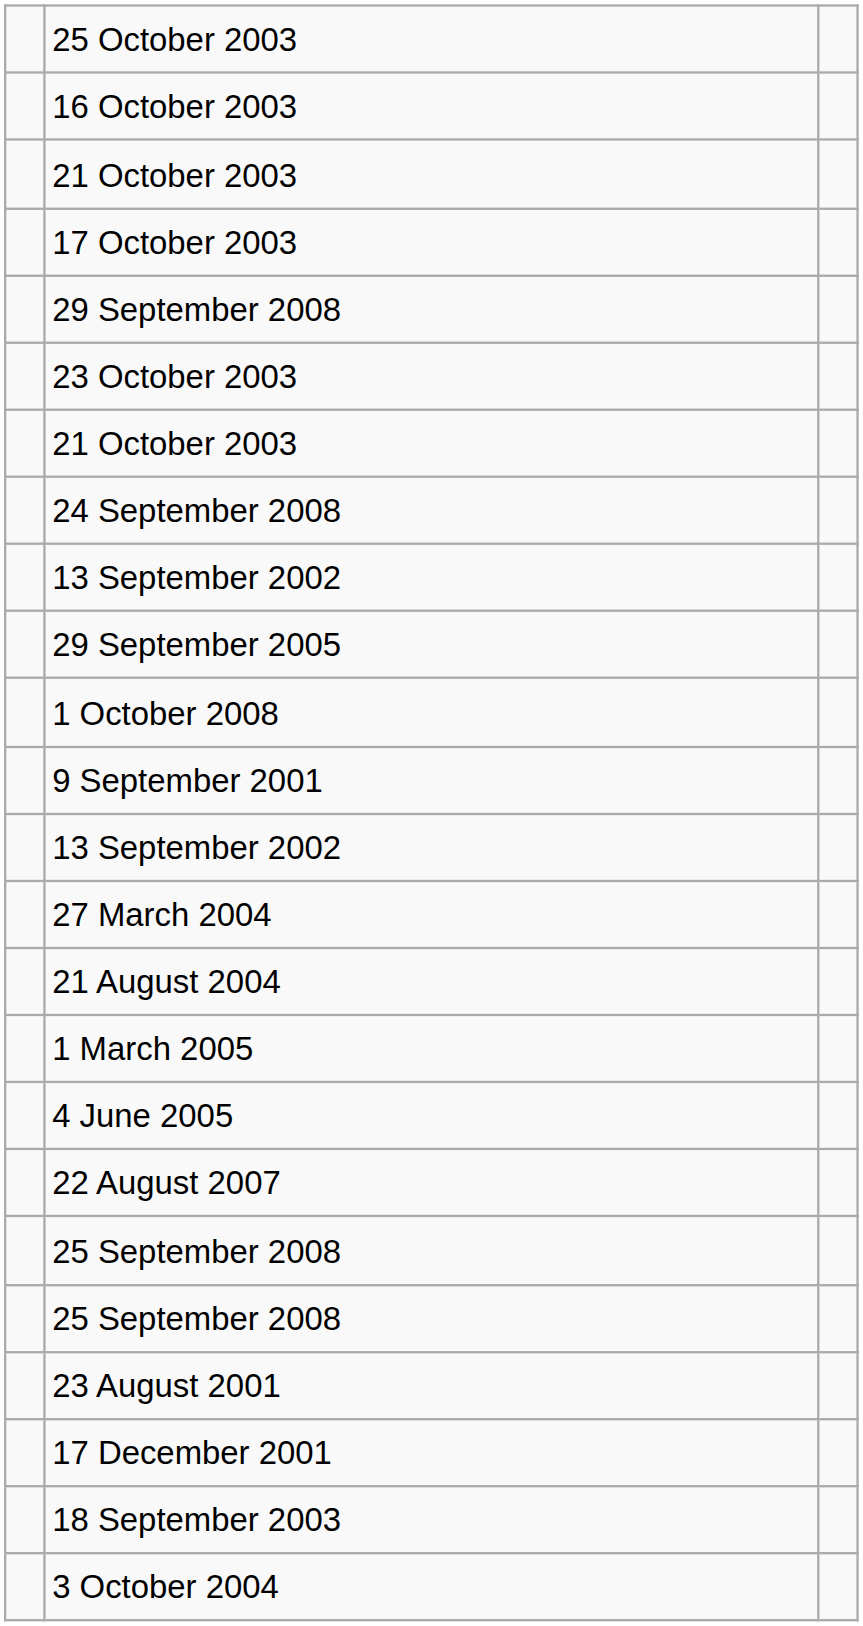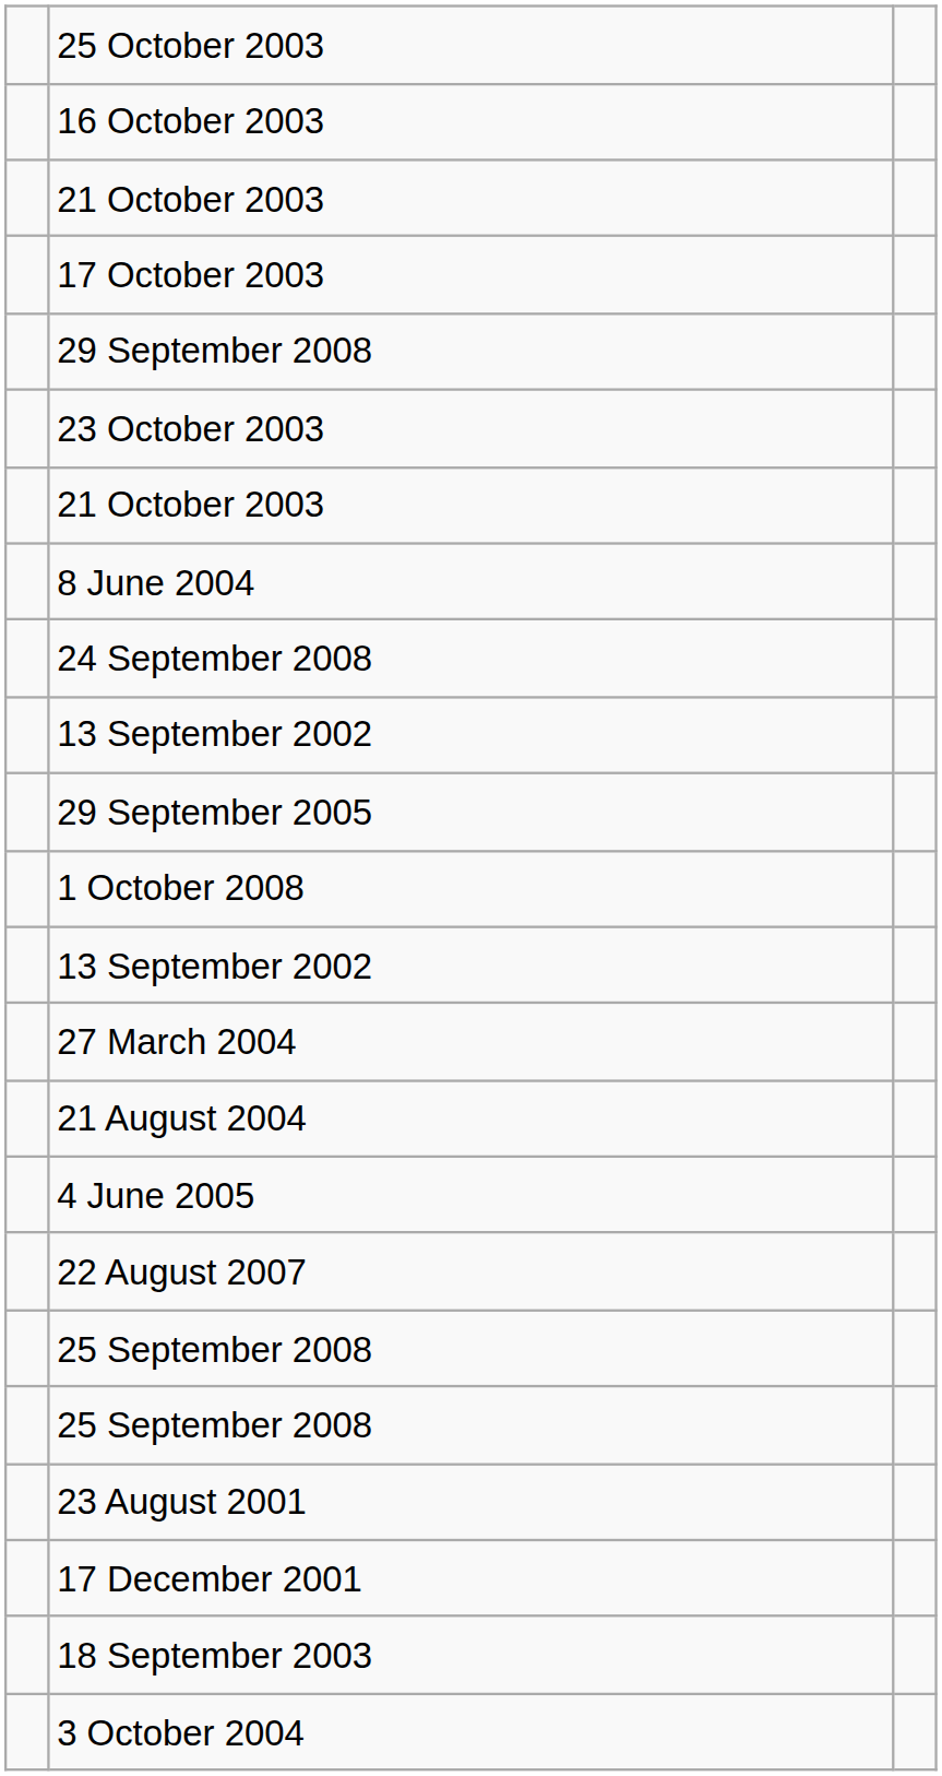+ row: 8 June 2004
- row: 9 September 2001
- row: 1 March 2005
